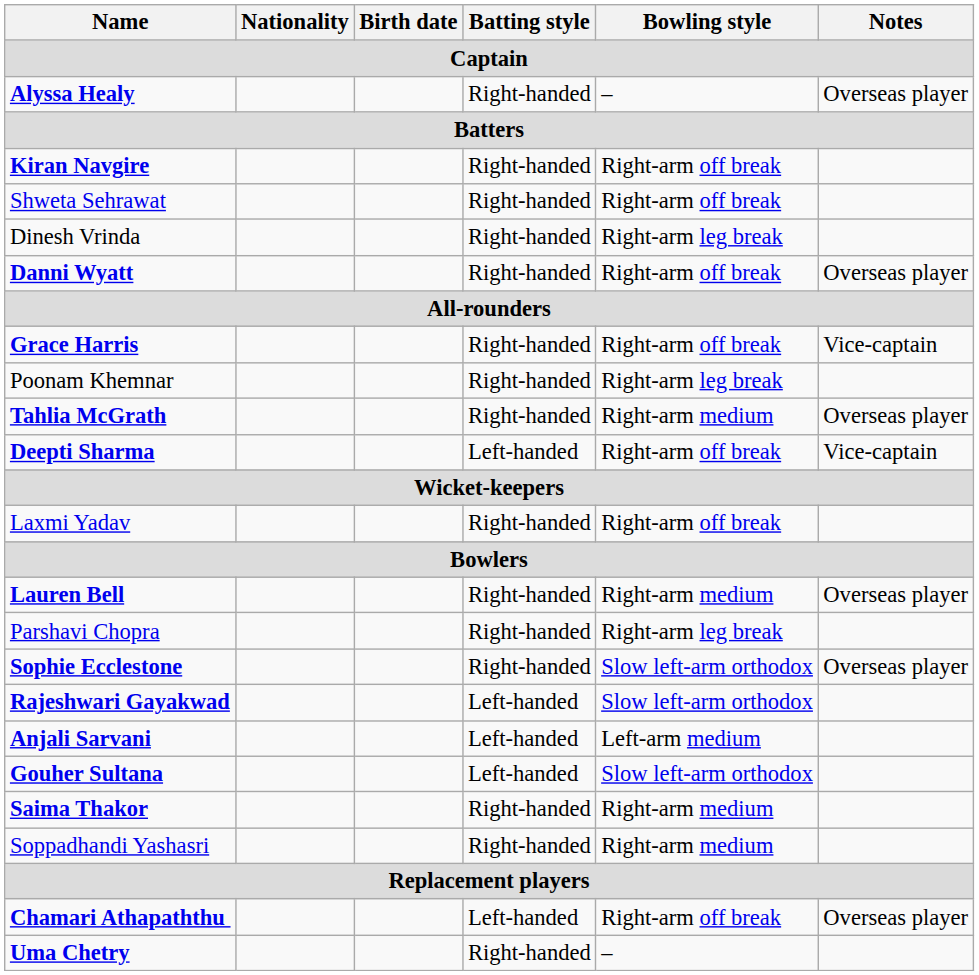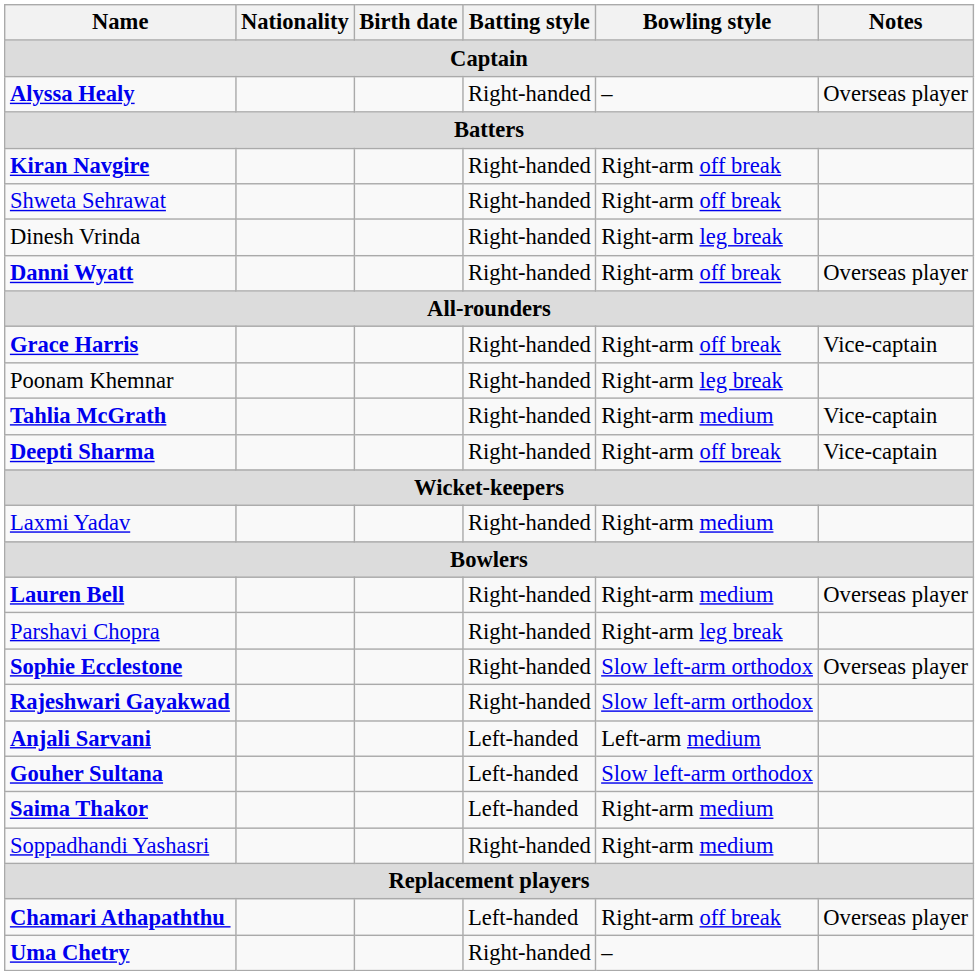Tahlia McGrath | Notes: Overseas player -> Vice-captain
Deepti Sharma | Batting style: Left-handed -> Right-handed
Laxmi Yadav | Bowling style: Right-arm off break -> Right-arm medium
Rajeshwari Gayakwad | Batting style: Left-handed -> Right-handed
Saima Thakor | Batting style: Right-handed -> Left-handed
